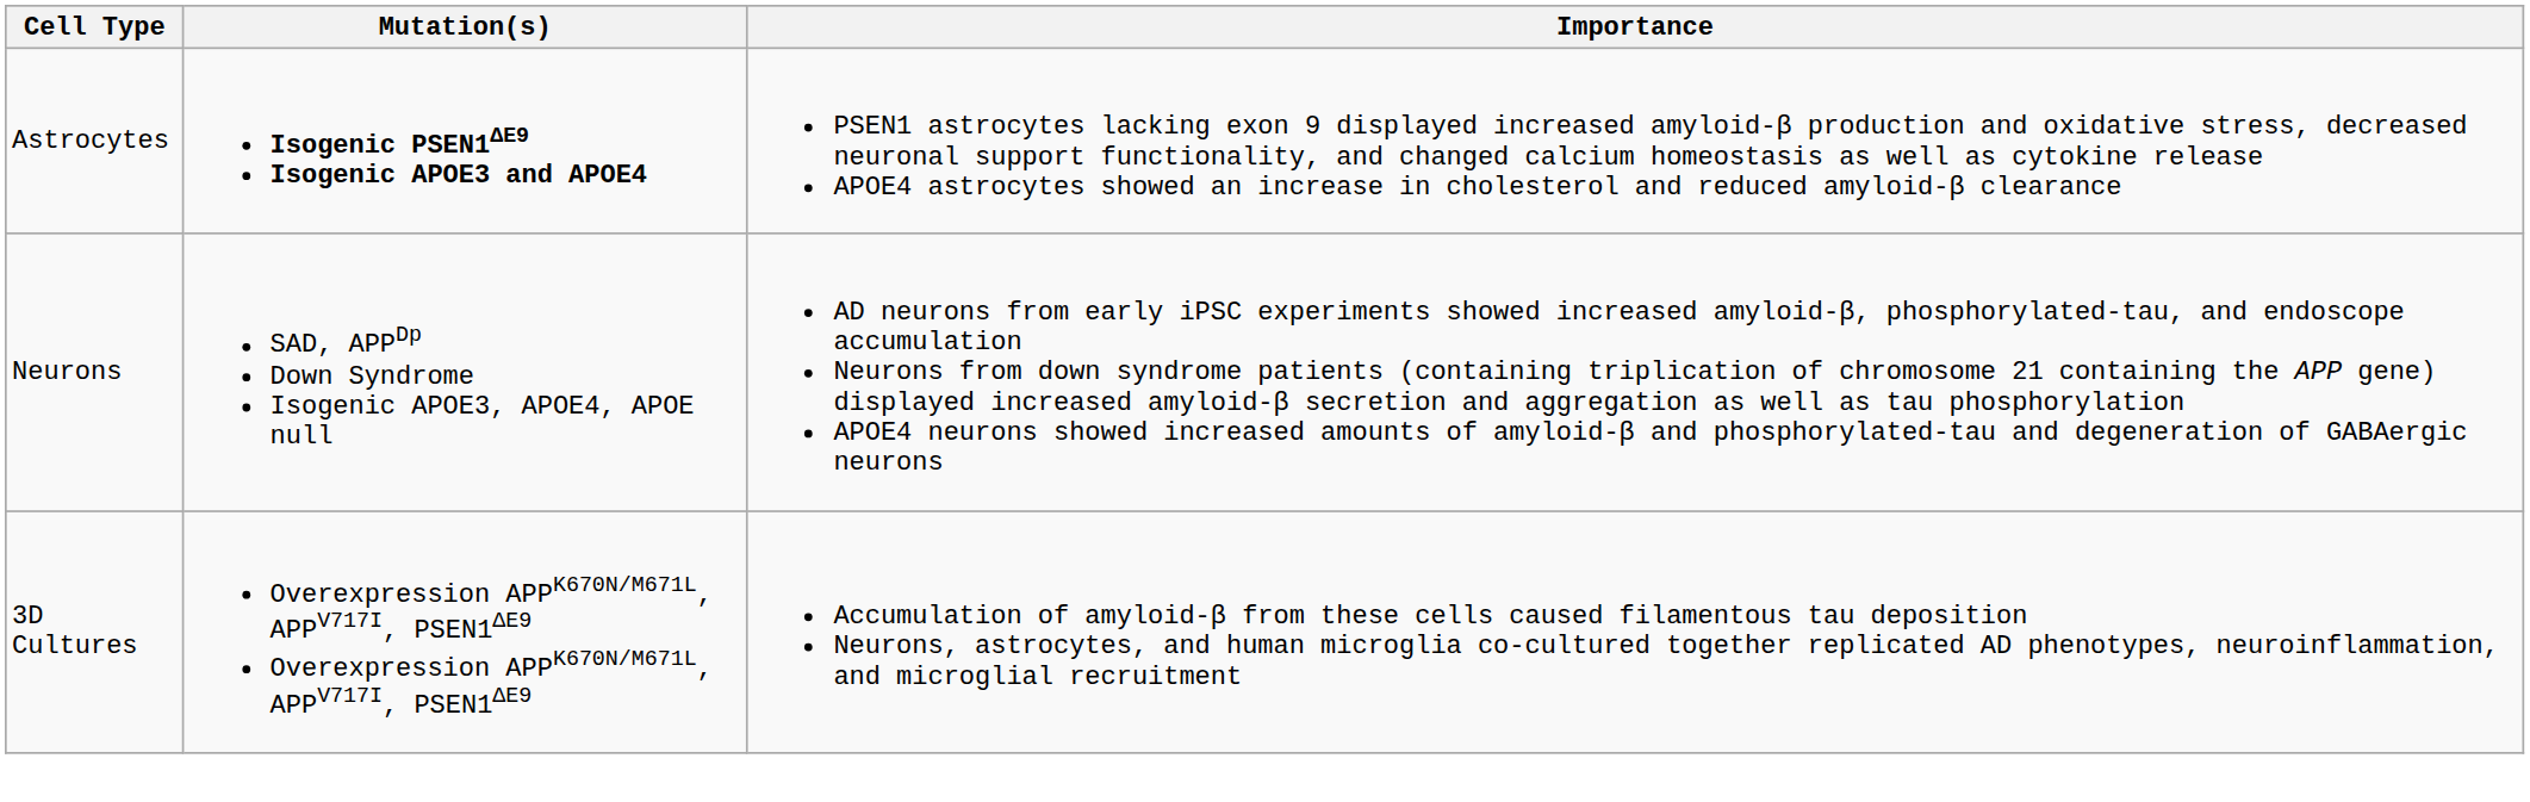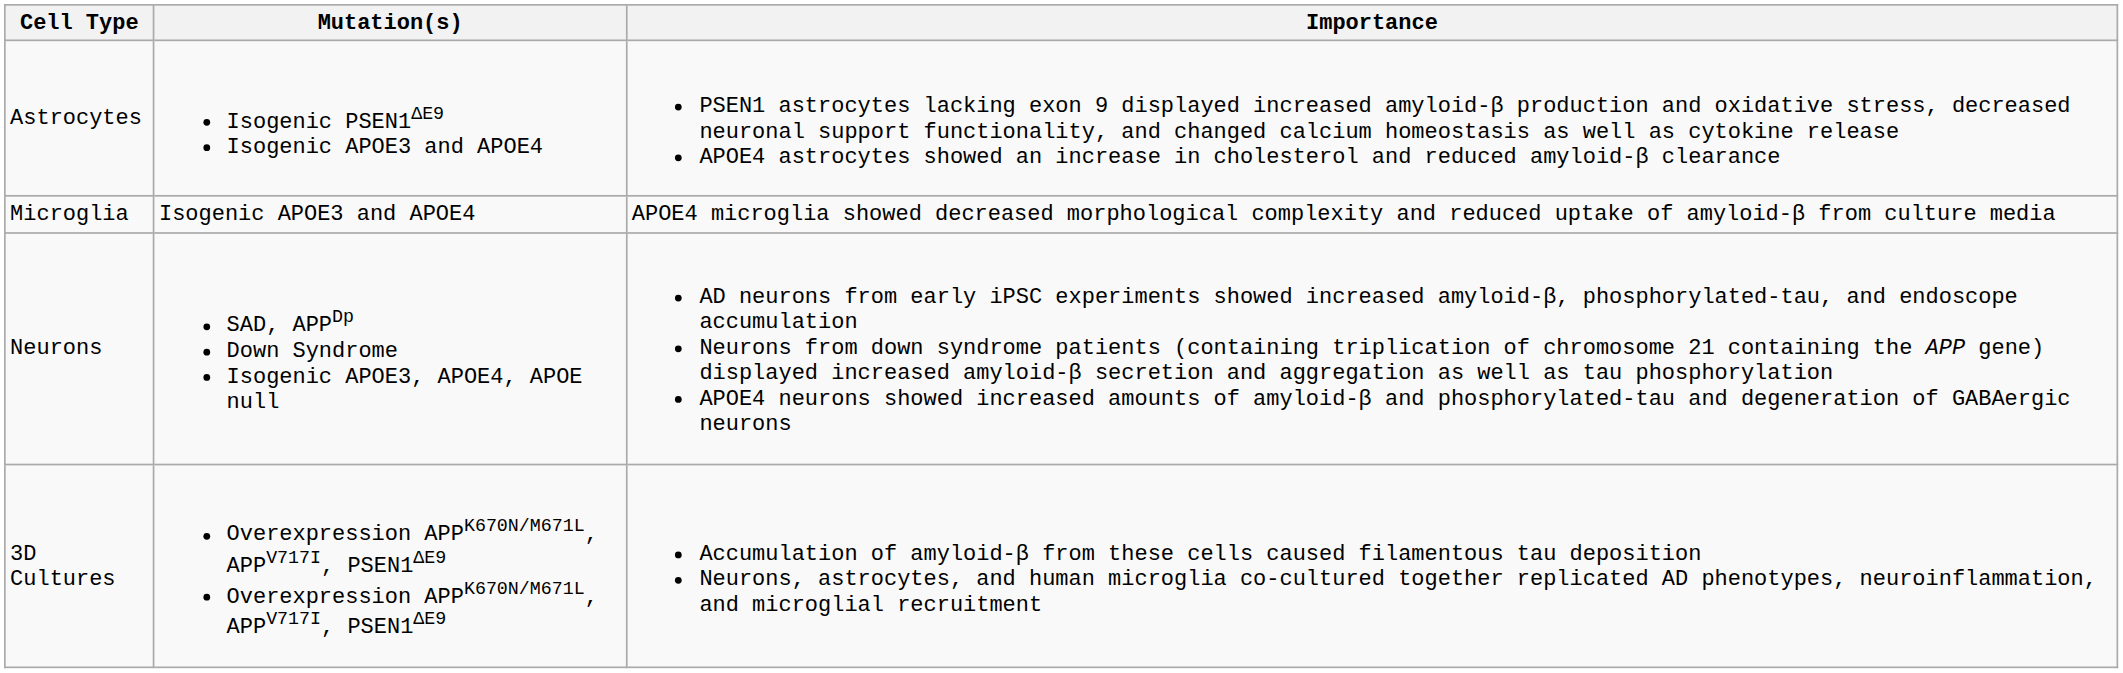Astrocytes | Mutation(s): bold -> normal
+ row: Microglia | Isogenic APOE3 and APOE4 | APOE4 microglia showed decreased morphological complexity and reduced uptake of amyloid-β from culture media
